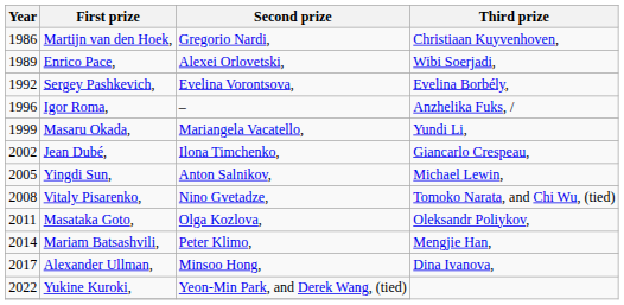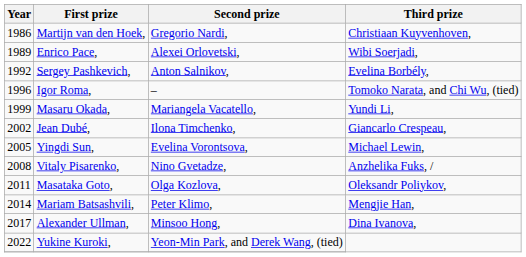Sergey Pashkevich, | Second prize: Evelina Vorontsova, -> Anton Salnikov,
Igor Roma, | Third prize: Anzhelika Fuks, / -> Tomoko Narata, and Chi Wu, (tied)
Yingdi Sun, | Second prize: Anton Salnikov, -> Evelina Vorontsova,
Vitaly Pisarenko, | Third prize: Tomoko Narata, and Chi Wu, (tied) -> Anzhelika Fuks, /
